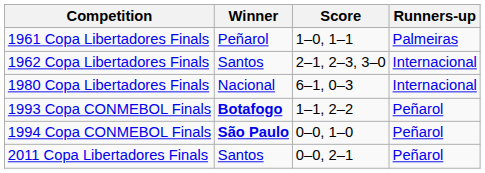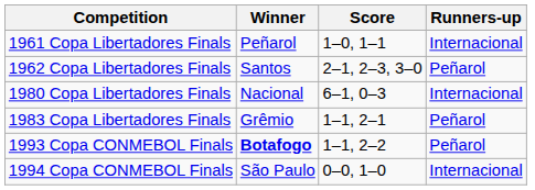1961 Copa Libertadores Finals | Runners-up: Palmeiras -> Internacional
1962 Copa Libertadores Finals | Runners-up: Internacional -> Peñarol
+ row: 1983 Copa Libertadores Finals | Grêmio | 1–1, 2–1 | Peñarol
1994 Copa CONMEBOL Finals | Winner: bold -> normal
1994 Copa CONMEBOL Finals | Runners-up: Peñarol -> Internacional
- row: 2011 Copa Libertadores Finals | Santos | 0–0, 2–1 | Peñarol
